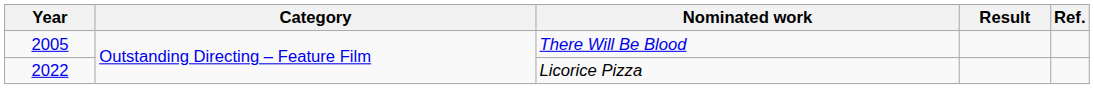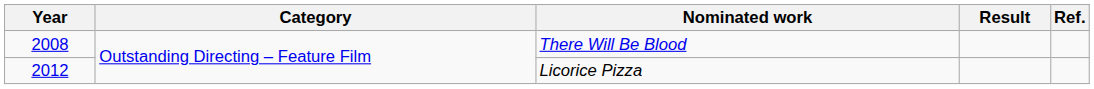There Will Be Blood | Year: 2005 -> 2008
Licorice Pizza | Year: 2022 -> 2012
